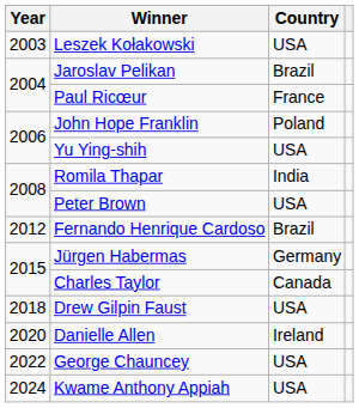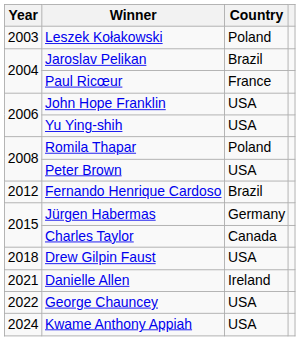Leszek Kołakowski | Country: USA -> Poland
John Hope Franklin | Country: Poland -> USA
Romila Thapar | Country: India -> Poland
Danielle Allen | Year: 2020 -> 2021
